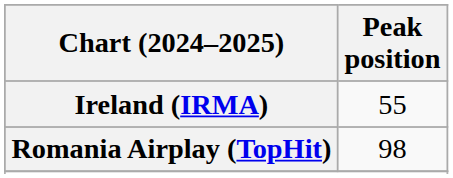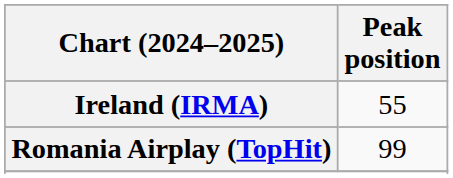Romania Airplay (TopHit) | Peak position: 98 -> 99
